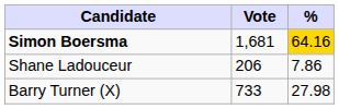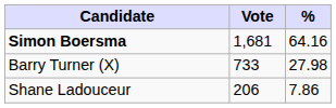Simon Boersma | %: gold background -> no background
rows swapped: Barry Turner (X) <-> Shane Ladouceur
